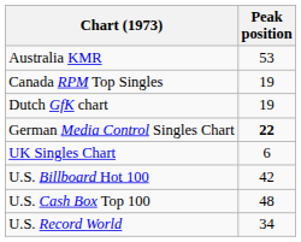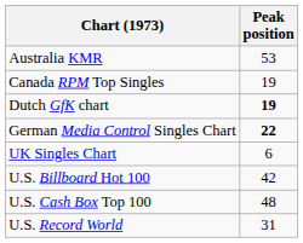Dutch GfK chart | Peak position: normal -> bold
U.S. Record World | Peak position: 34 -> 31
